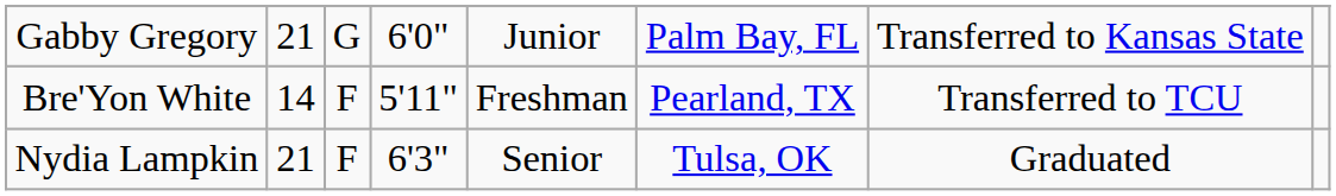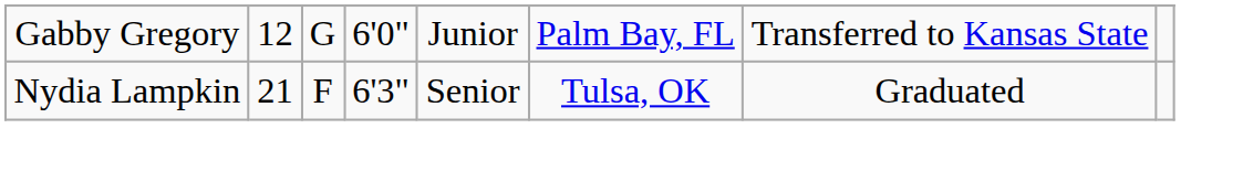Gabby Gregory | column 2: 21 -> 12
- row: Bre'Yon White | 14 | F | 5'11" | Freshman | Pearland, TX | Transferred to TCU
